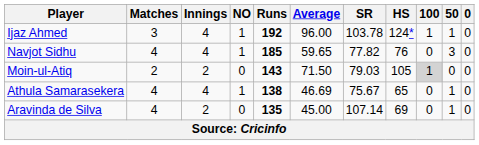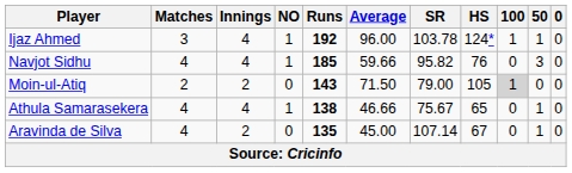Navjot Sidhu | Average: 59.65 -> 59.66
Navjot Sidhu | SR: 77.82 -> 95.82
Moin-ul-Atiq | SR: 79.03 -> 79.00
Athula Samarasekera | Average: 46.69 -> 46.66
Aravinda de Silva | HS: 69 -> 67
